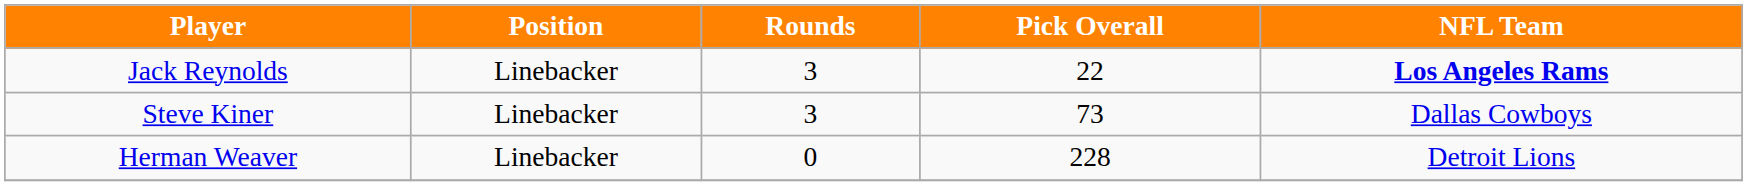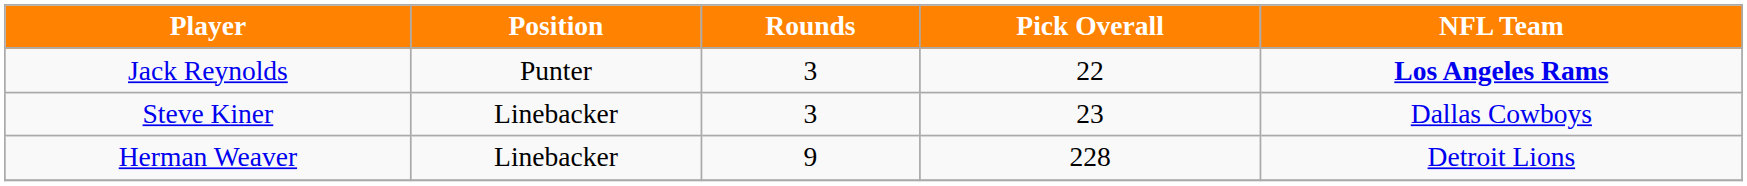Jack Reynolds | Position: Linebacker -> Punter
Steve Kiner | Pick Overall: 73 -> 23
Herman Weaver | Rounds: 0 -> 9
